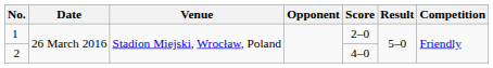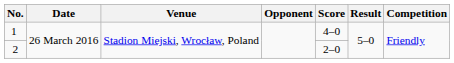1 | Score: 2–0 -> 4–0
2 | Score: 4–0 -> 2–0
